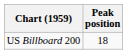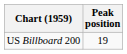US Billboard 200 | Peak position: 18 -> 19
